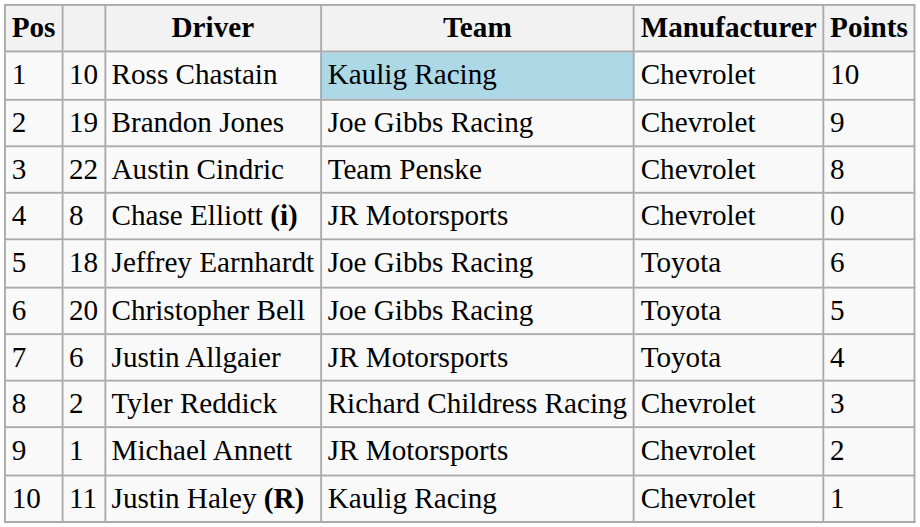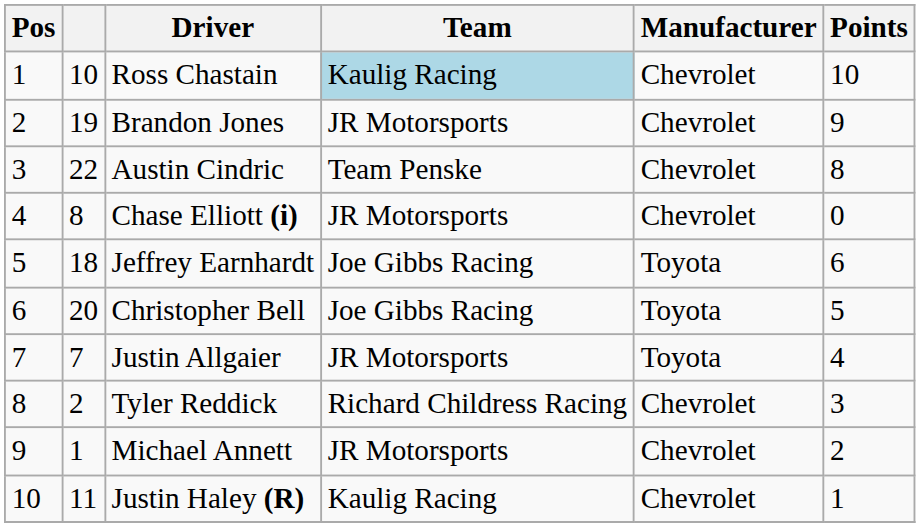Brandon Jones | Team: Joe Gibbs Racing -> JR Motorsports
Justin Allgaier | column 2: 6 -> 7
